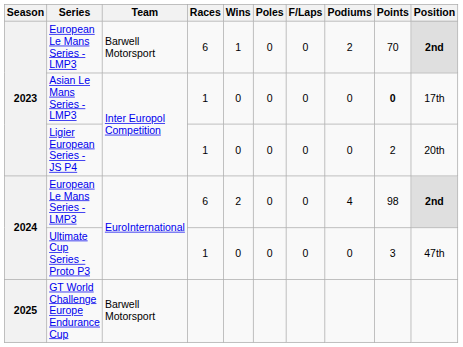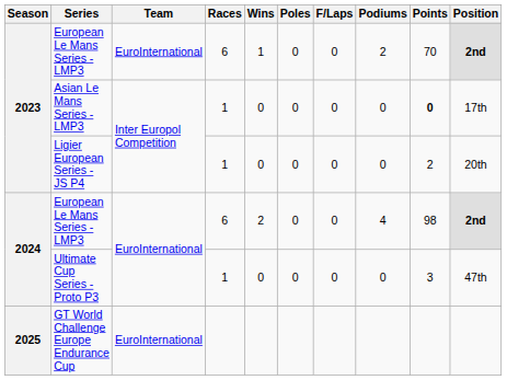2023 / European Le Mans Series - LMP3 | Team: Barwell Motorsport -> EuroInternational
GT World Challenge Europe Endurance Cup | Team: Barwell Motorsport -> EuroInternational
